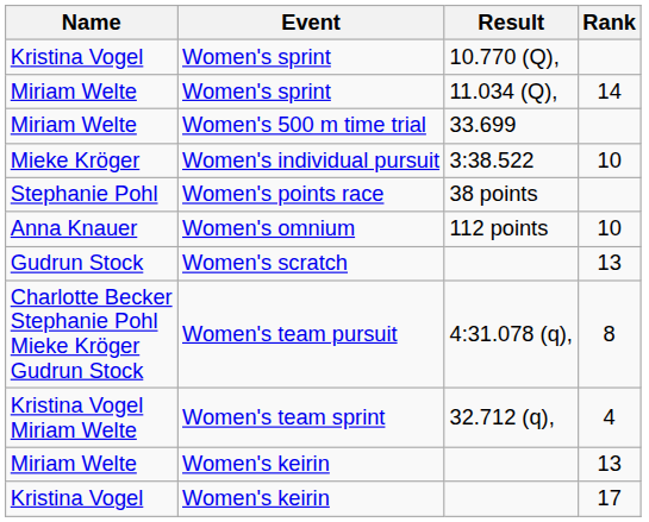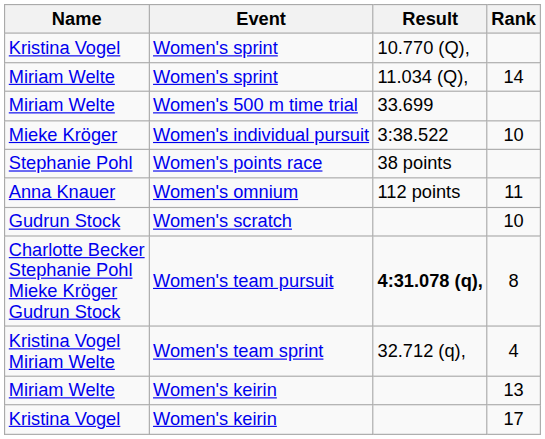Women's omnium | Rank: 10 -> 11
Women's scratch | Rank: 13 -> 10
Women's team pursuit | Result: normal -> bold
